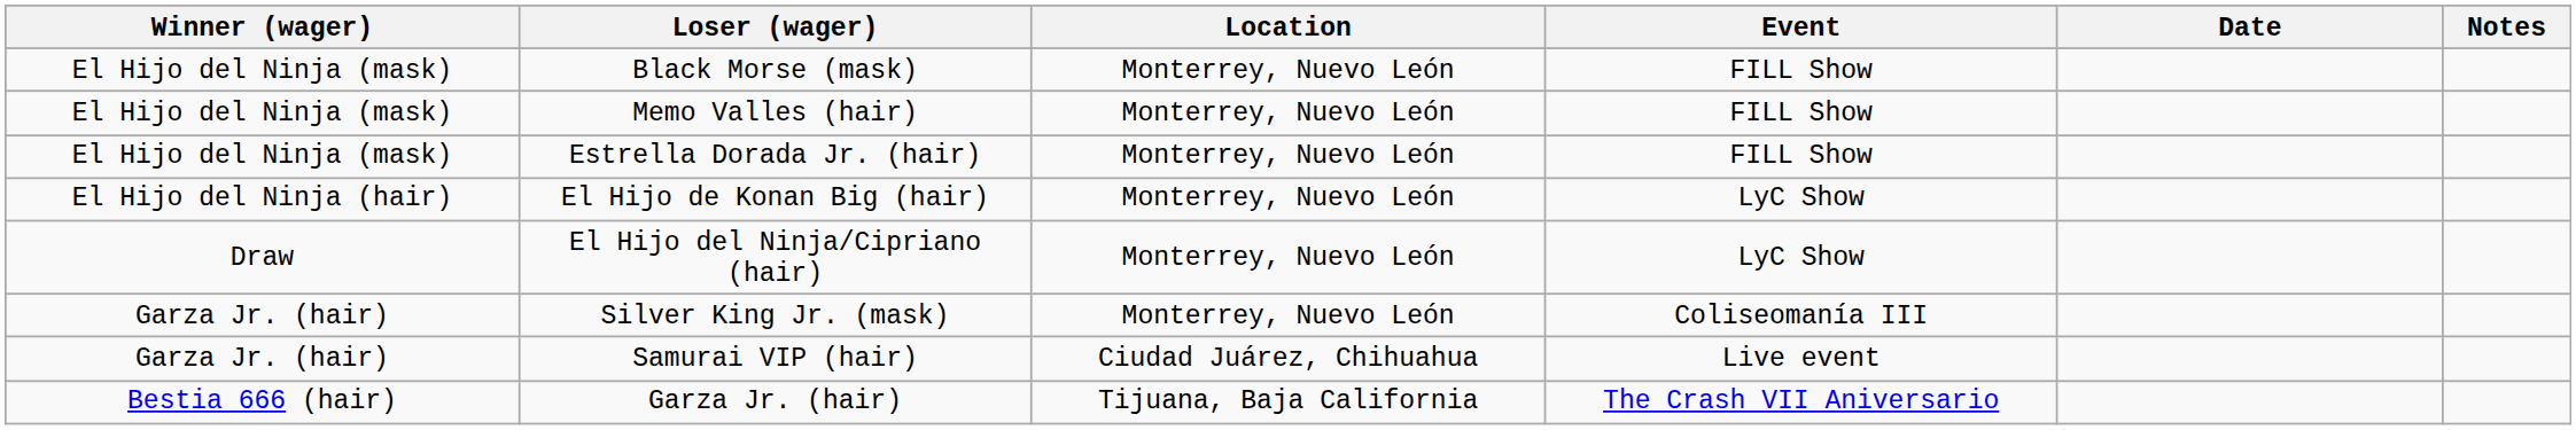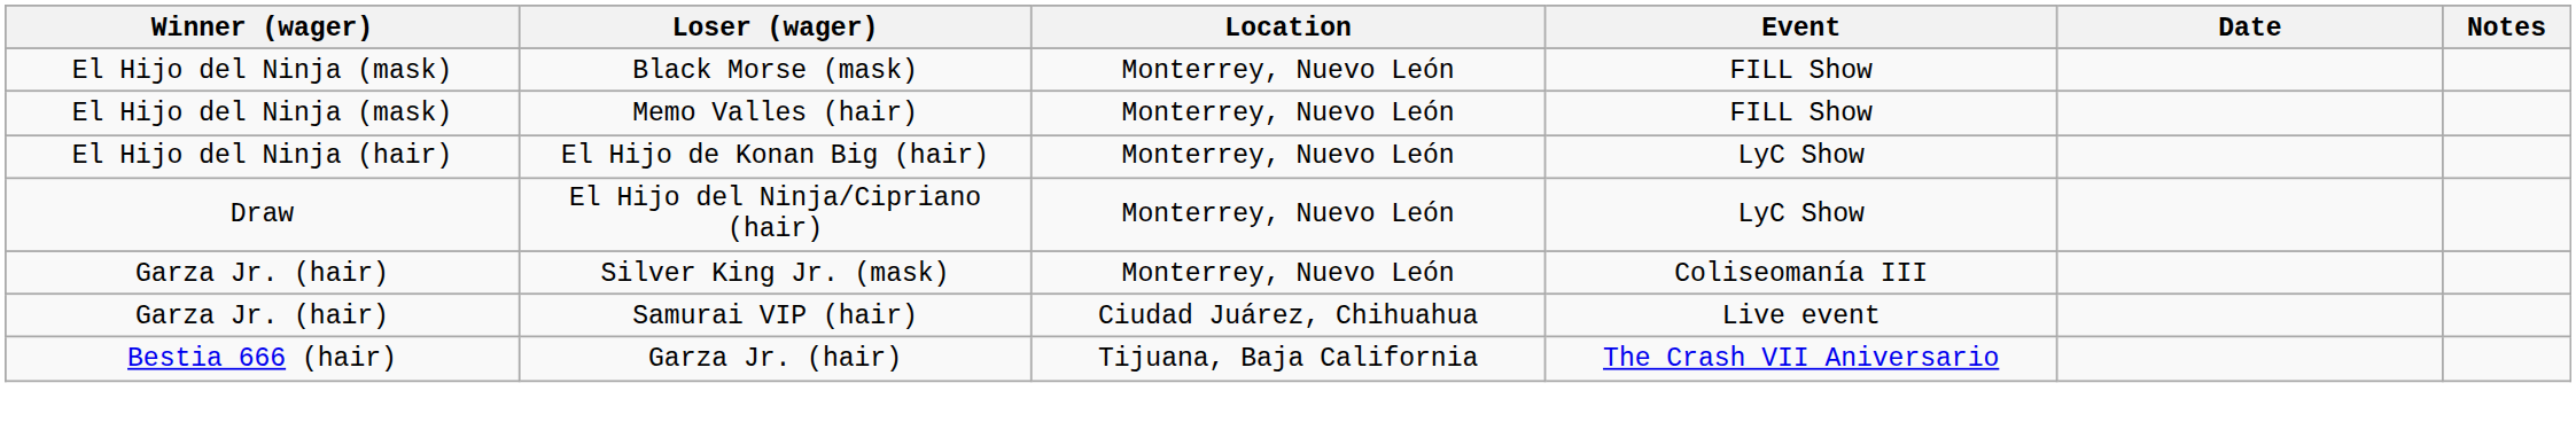- row: El Hijo del Ninja (mask) | Estrella Dorada Jr. (hair) | Monterrey, Nuevo León | FILL Show
